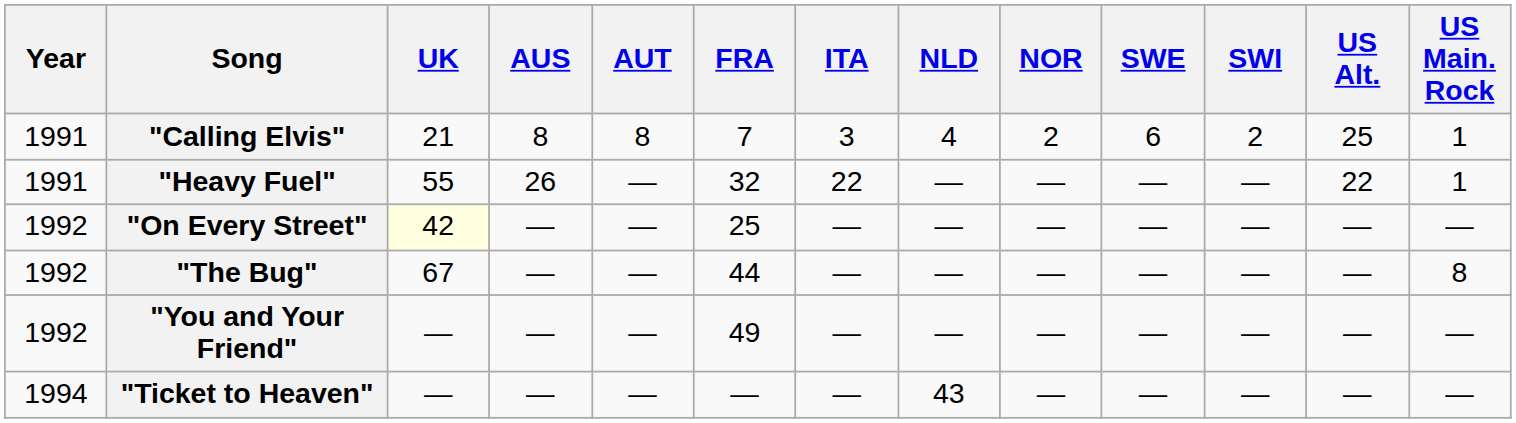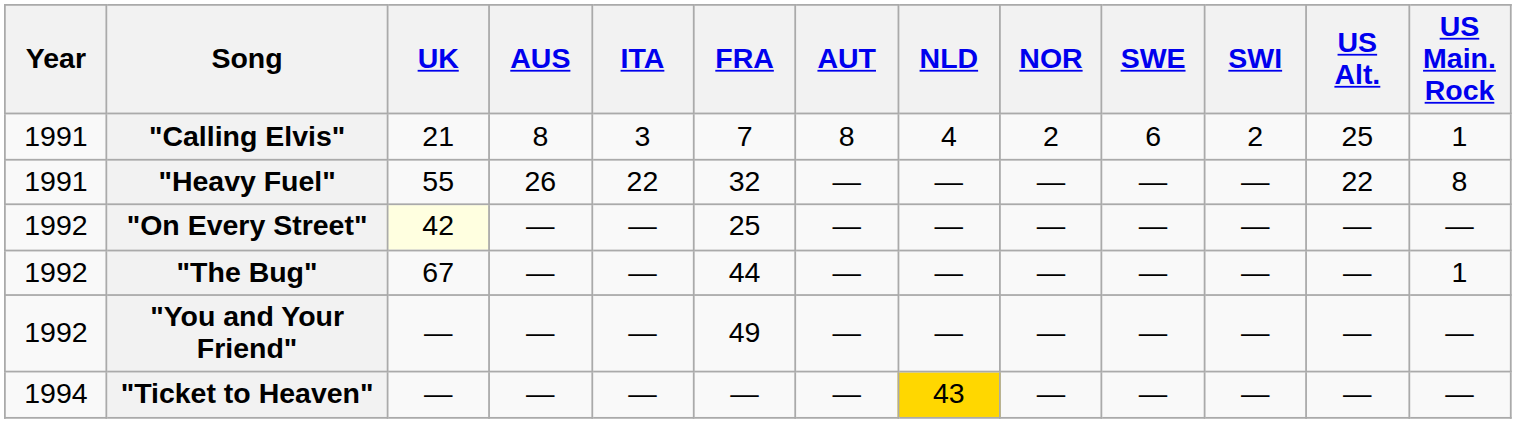columns swapped: AUT <-> ITA
"Heavy Fuel" | US Main. Rock: 1 -> 8
"The Bug" | US Main. Rock: 8 -> 1
"Ticket to Heaven" | NLD: no background -> gold background
